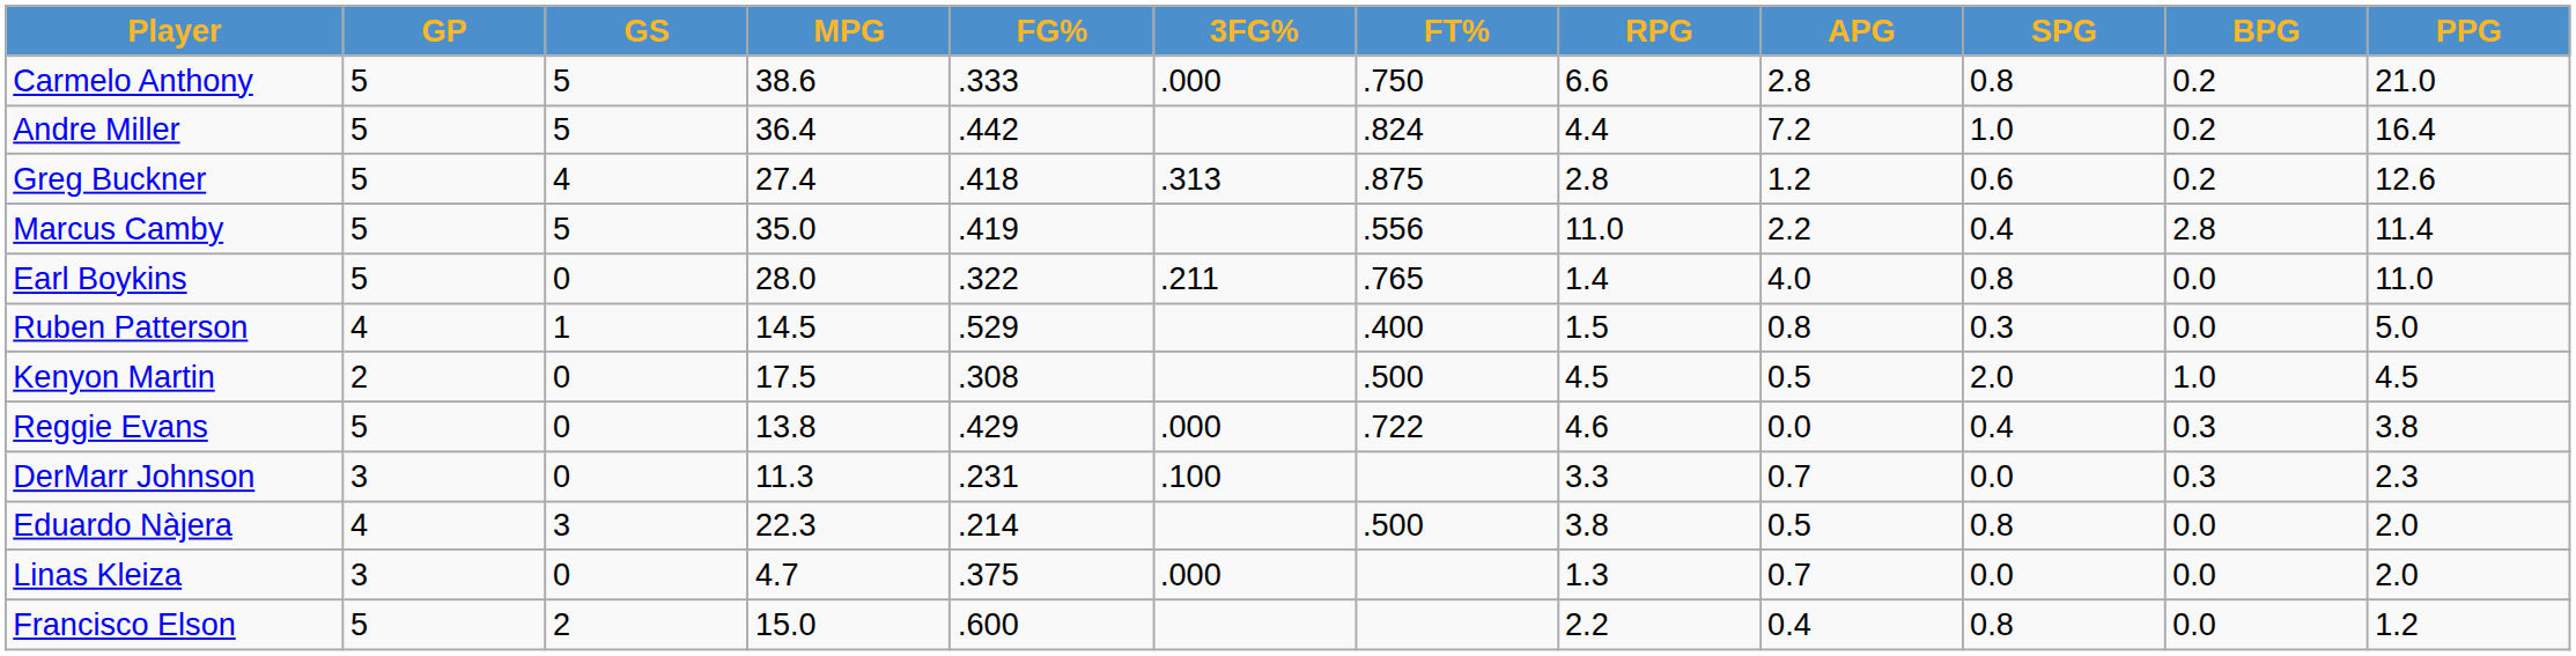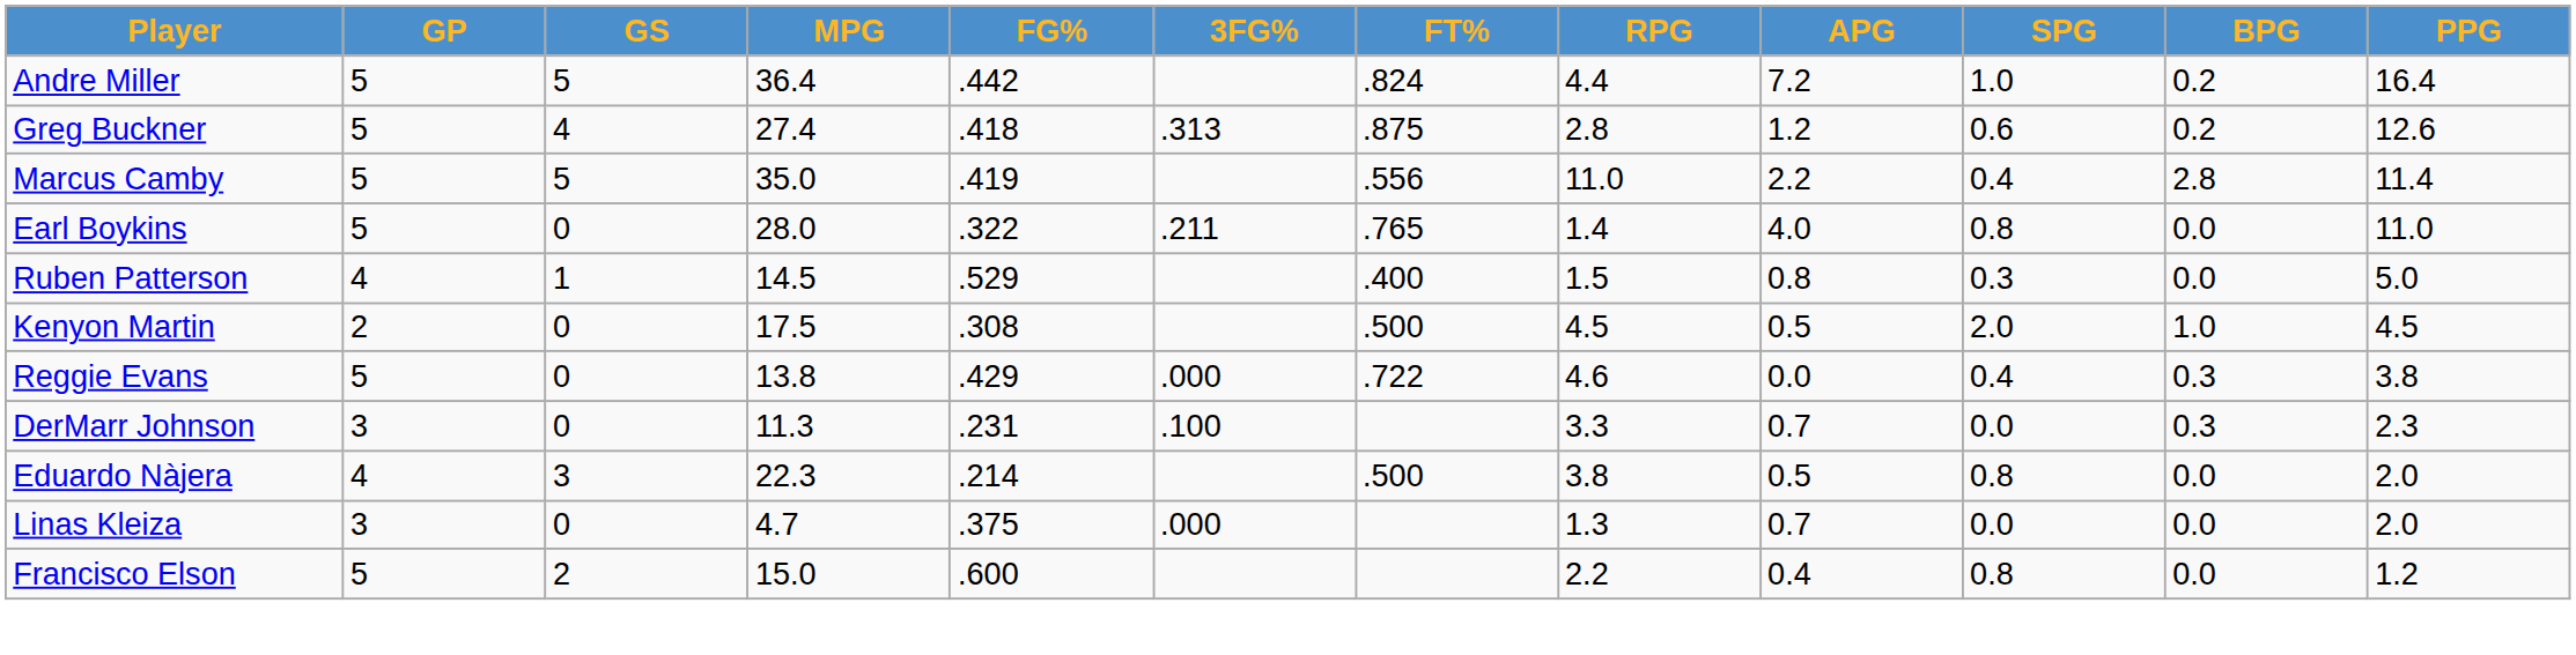- row: Carmelo Anthony | 5 | 5 | 38.6 | .333 | .000 | .750 | 6.6 | 2.8 | 0.8 | 0.2 | 21.0
